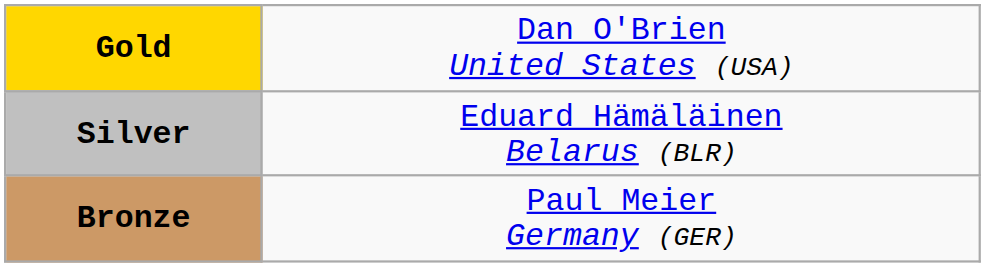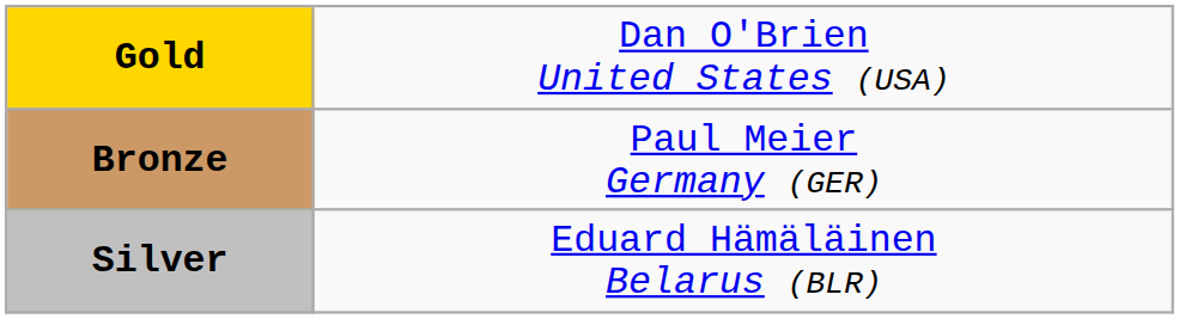rows swapped: Silver <-> Bronze
